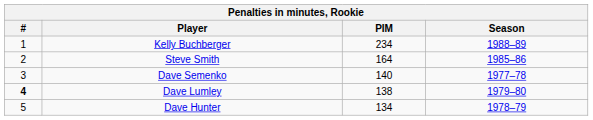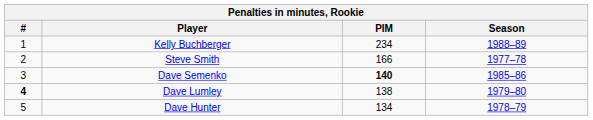Steve Smith | PIM: 164 -> 166
Steve Smith | Season: 1985–86 -> 1977–78
Dave Semenko | PIM: normal -> bold
Dave Semenko | Season: 1977–78 -> 1985–86
